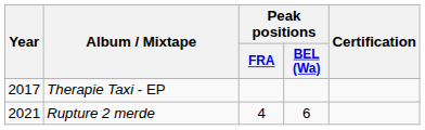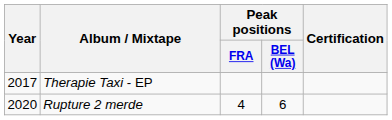Rupture 2 merde | Year: 2021 -> 2020
